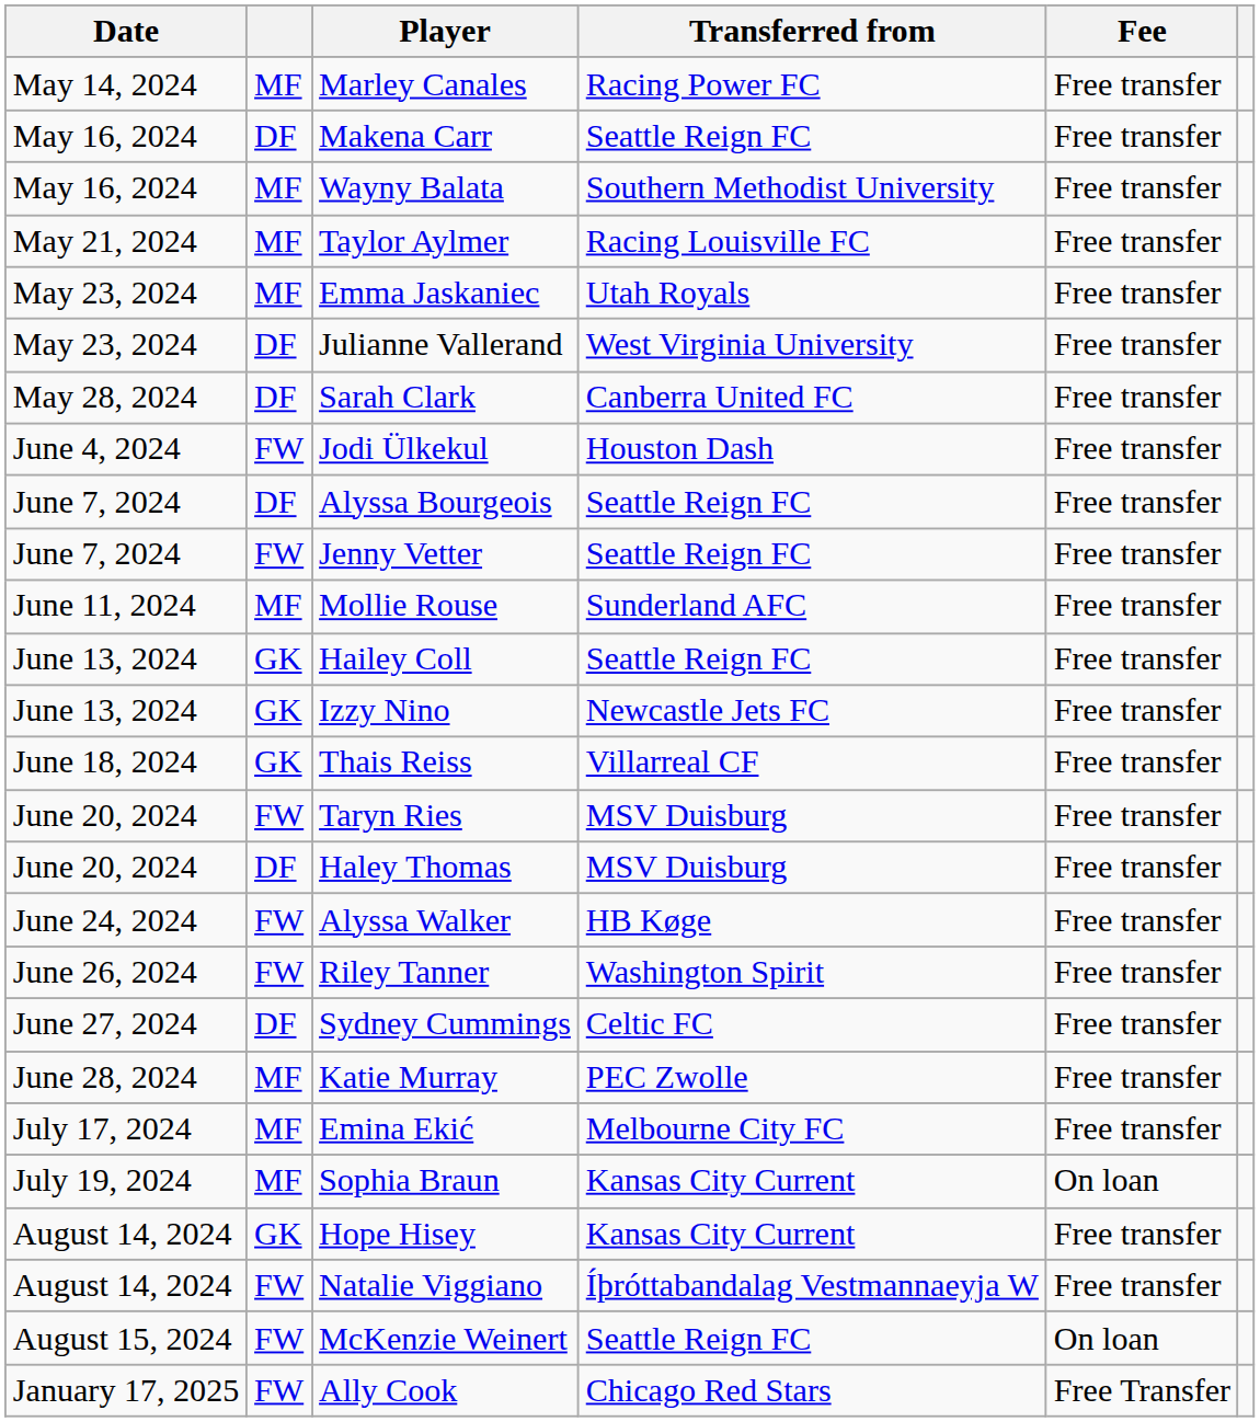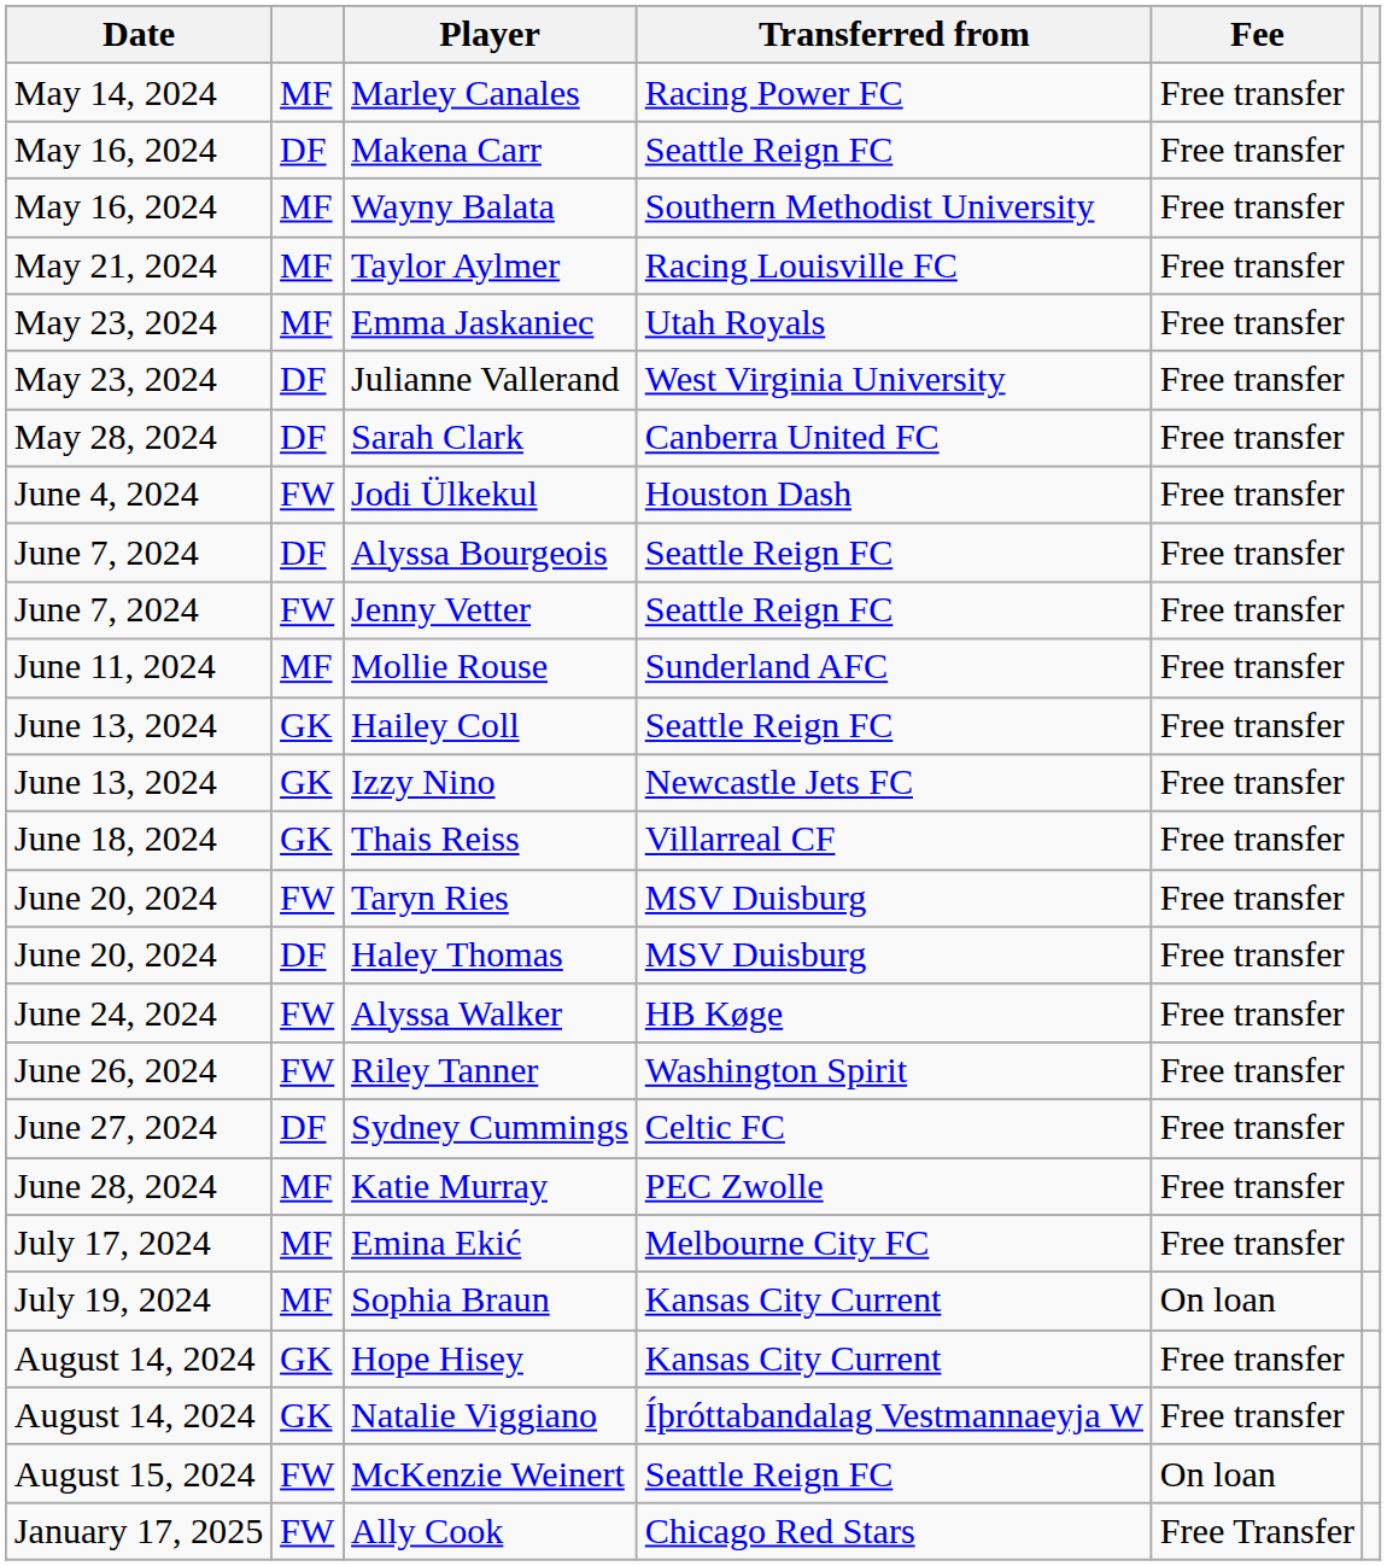Natalie Viggiano | column 2: FW -> GK
